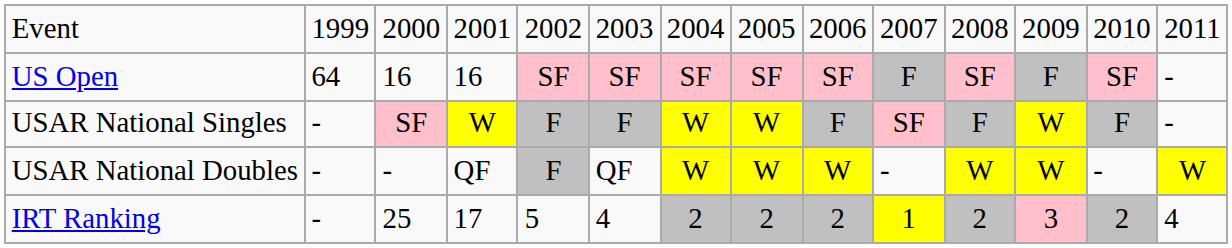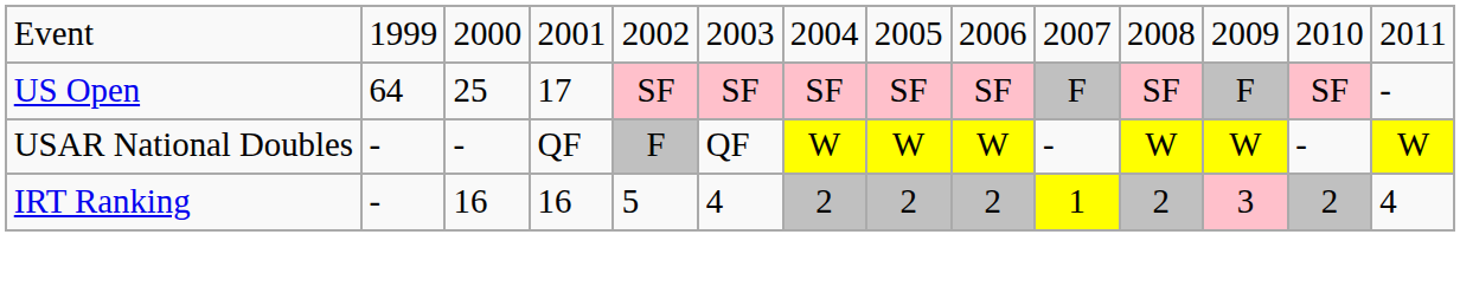US Open | column 3: 16 -> 25
US Open | column 4: 16 -> 17
- row: USAR National Singles | - | SF | W | F | F | W | W | F | SF | F | W | F | -
IRT Ranking | column 3: 25 -> 16
IRT Ranking | column 4: 17 -> 16
